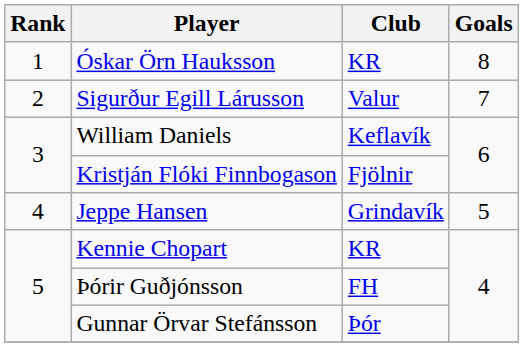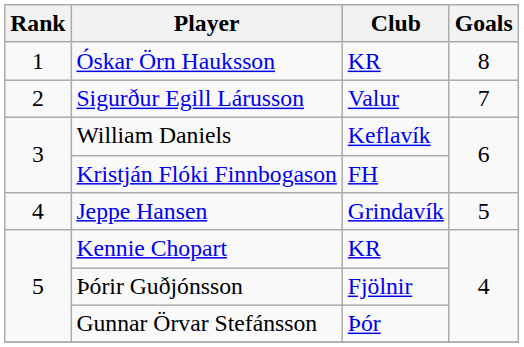Kristján Flóki Finnbogason | Club: Fjölnir -> FH
Þórir Guðjónsson | Club: FH -> Fjölnir
